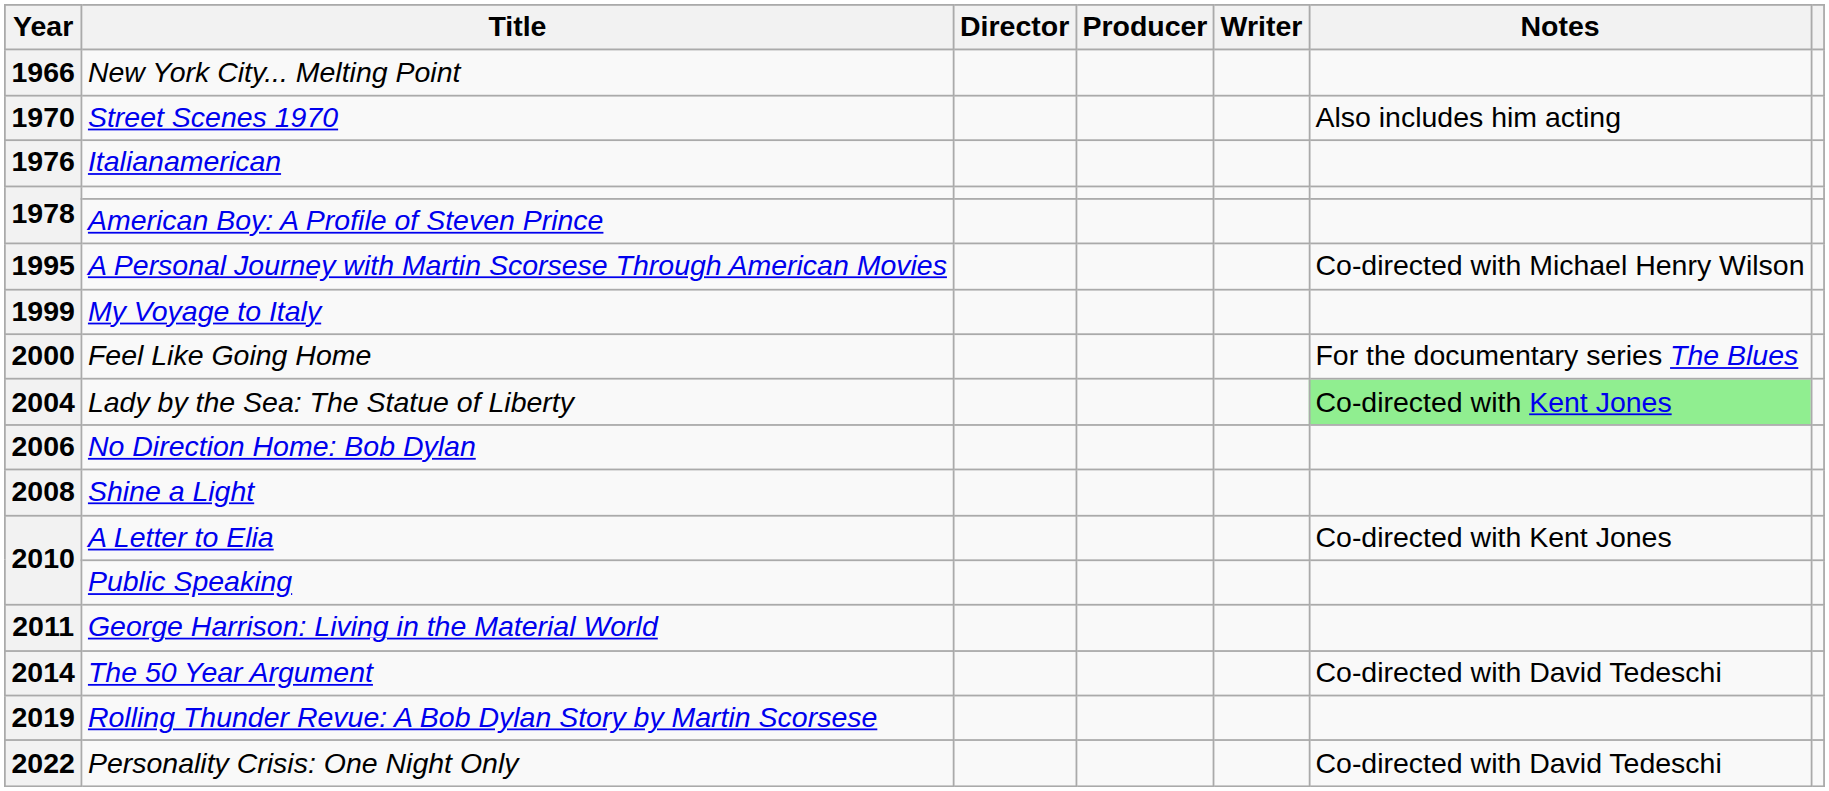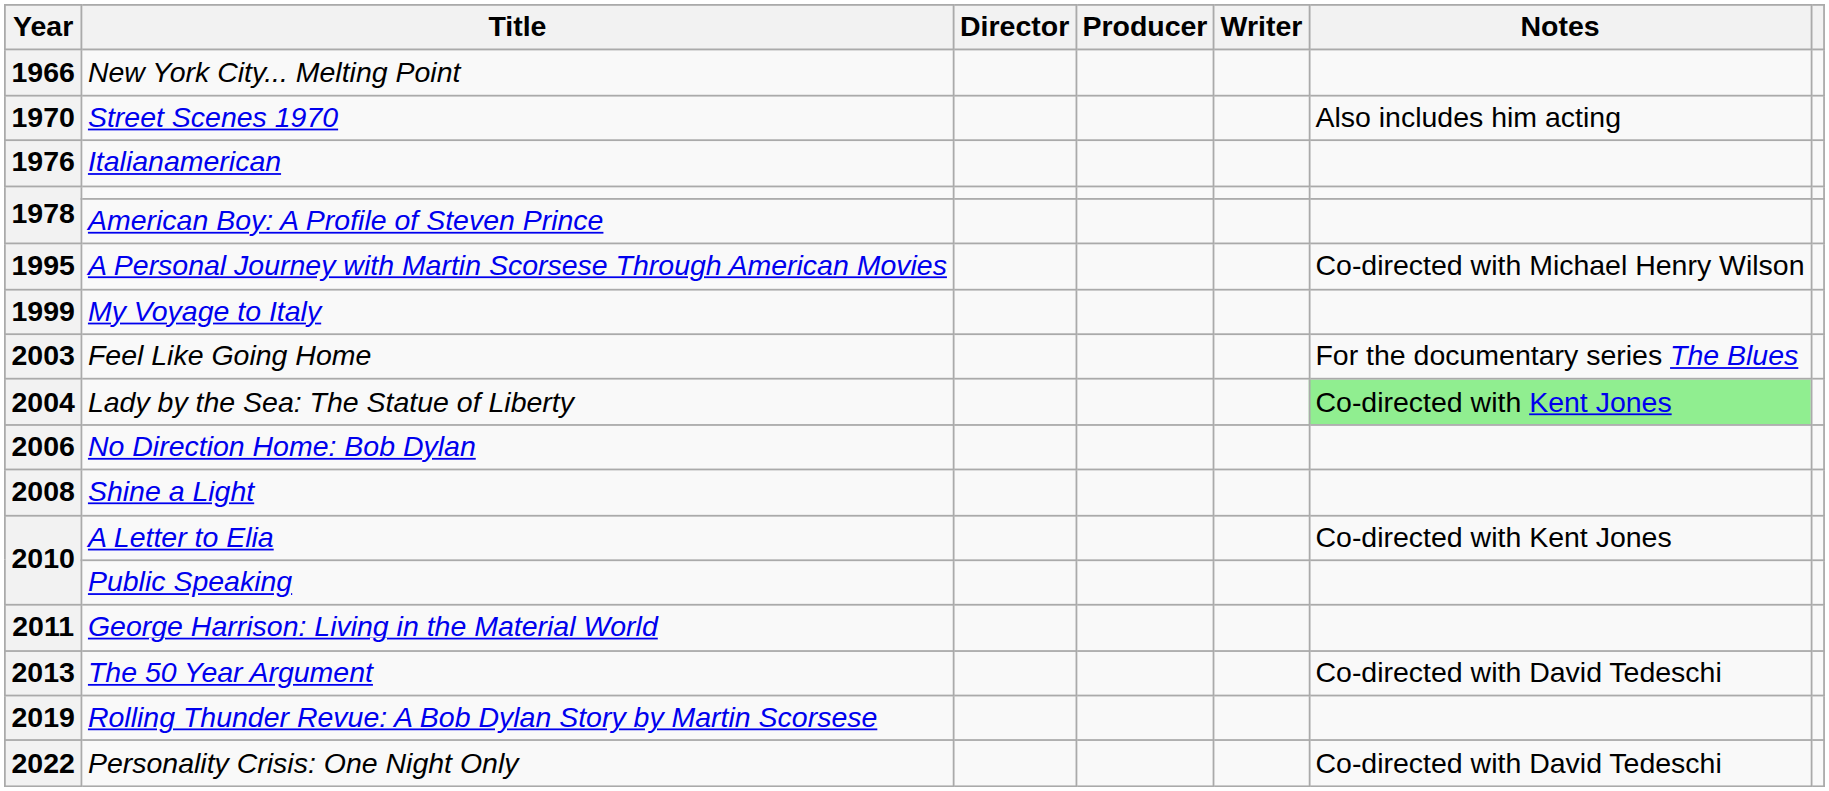Feel Like Going Home | Year: 2000 -> 2003
The 50 Year Argument | Year: 2014 -> 2013
